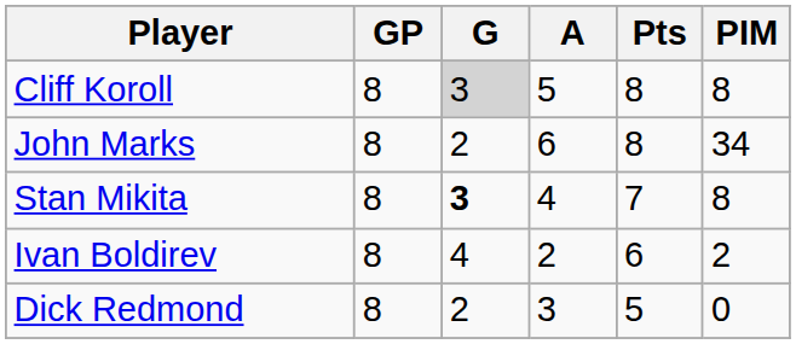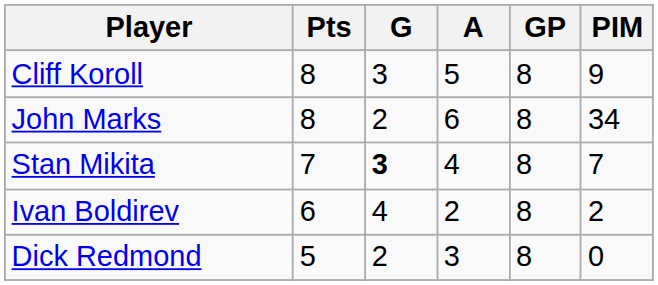columns swapped: GP <-> Pts
Cliff Koroll | G: lightgrey background -> no background
Cliff Koroll | PIM: 8 -> 9
Stan Mikita | PIM: 8 -> 7
